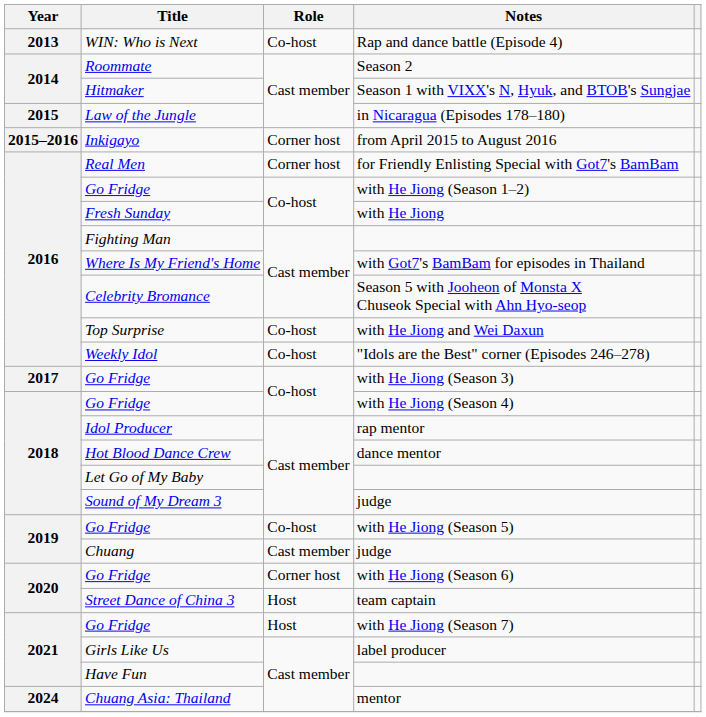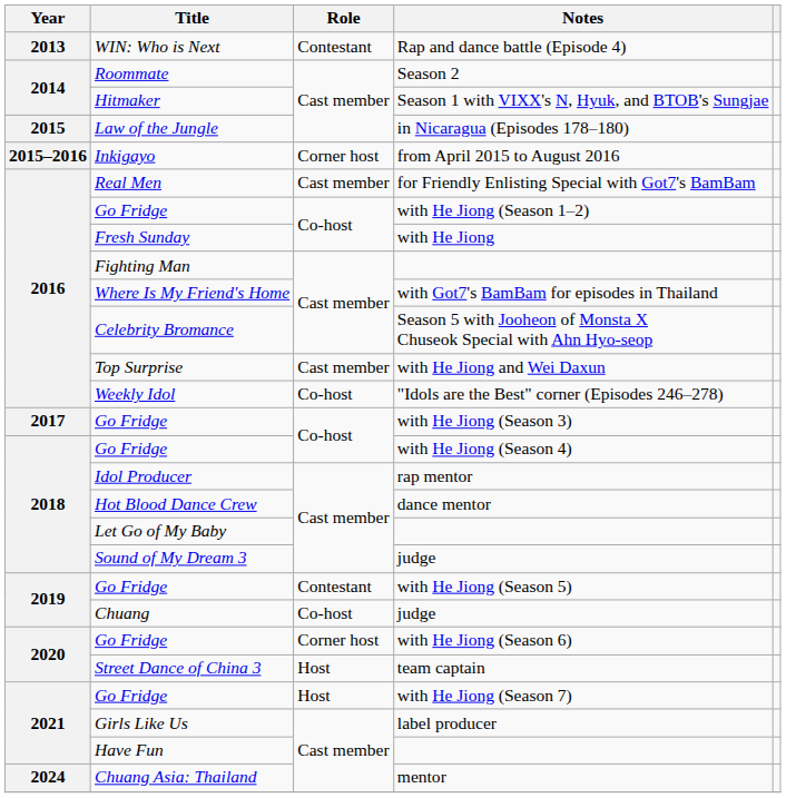Rap and dance battle (Episode 4) | Role: Co-host -> Contestant
for Friendly Enlisting Special with Got7's BamBam | Role: Corner host -> Cast member
with He Jiong and Wei Daxun | Role: Co-host -> Cast member
with He Jiong (Season 5) | Role: Co-host -> Contestant
Chuang / judge | Role: Cast member -> Co-host
